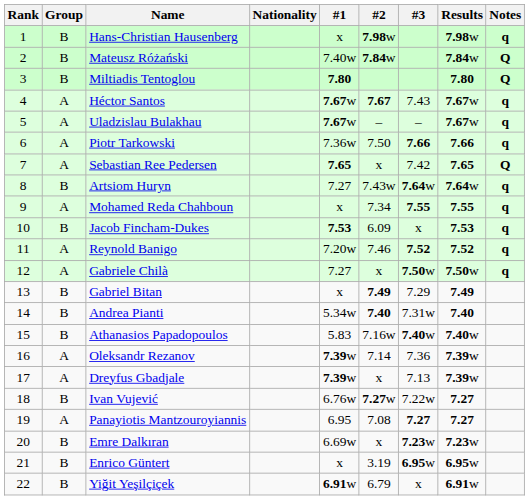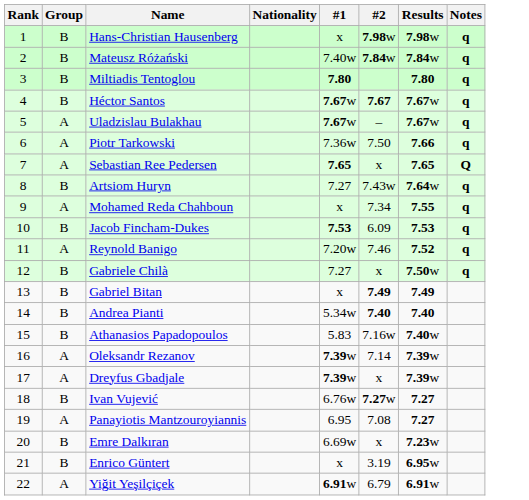- column: #3 | 7.43 | – | 7.66 | 7.42 | 7.64w | 7.55 | x | 7.52 | 7.50w | 7.29 | 7.31w | 7.40w | 7.36 | 7.13 | 7.22w | 7.27 | 7.23w | 6.95w | x
Mateusz Różański | Notes: Q -> q
Miltiadis Tentoglou | Notes: Q -> q
Héctor Santos | Group: A -> B
Gabriele Chilà | Group: A -> B
Yiğit Yeşilçiçek | Group: B -> A
